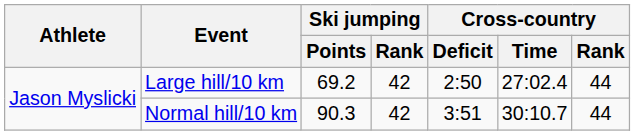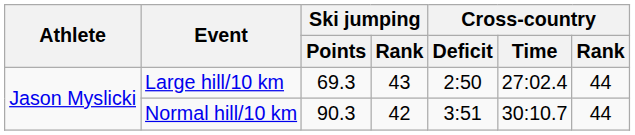Large hill/10 km | Ski jumping / Points: 69.2 -> 69.3
Large hill/10 km | Ski jumping / Rank: 42 -> 43
